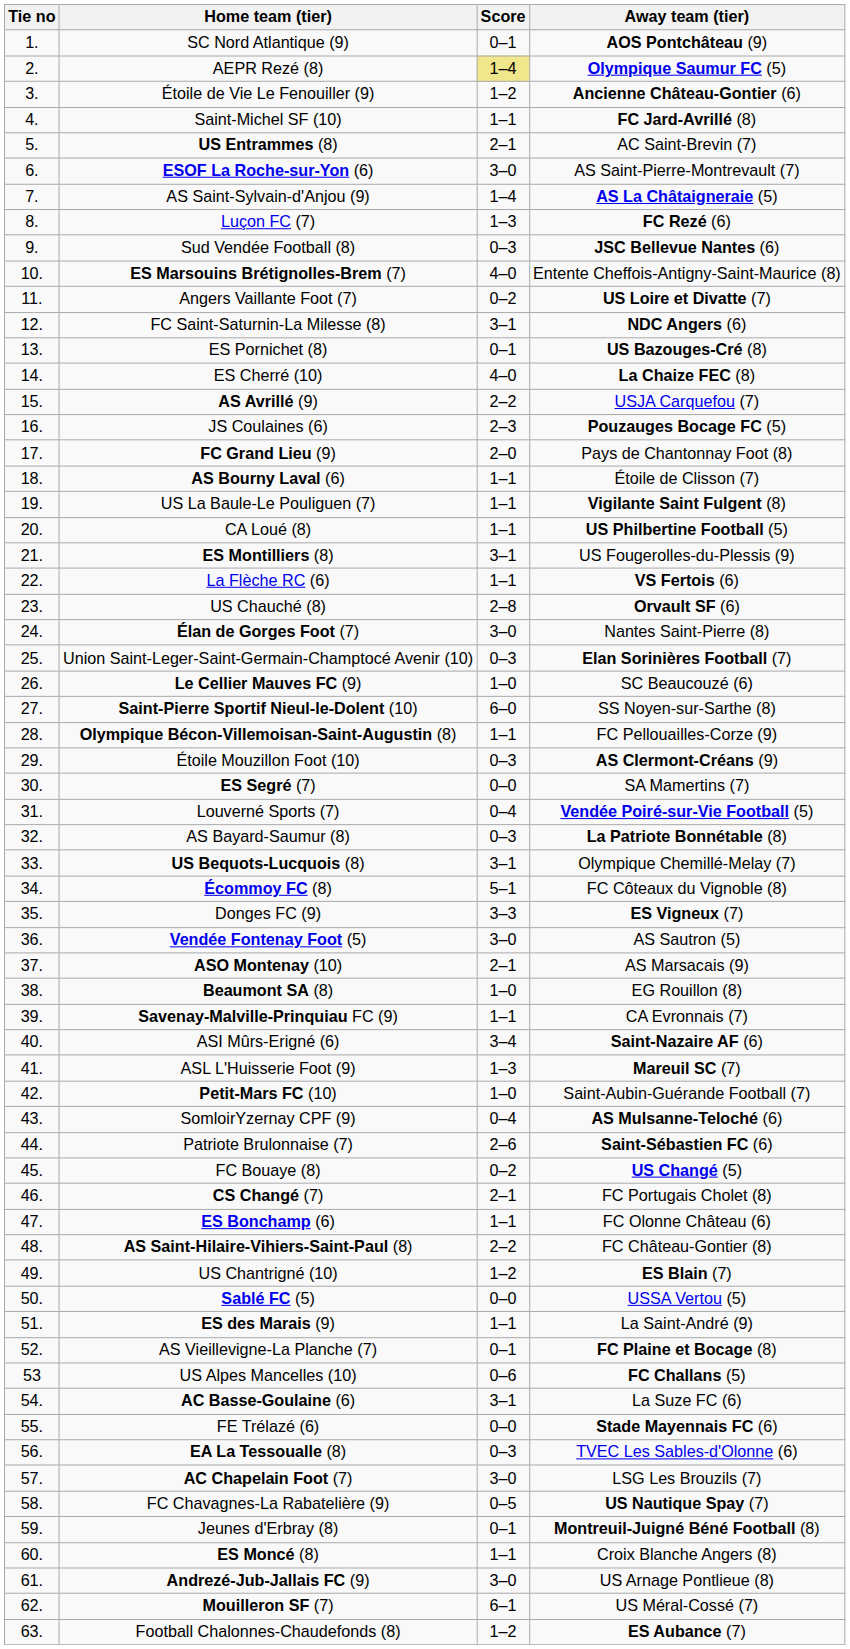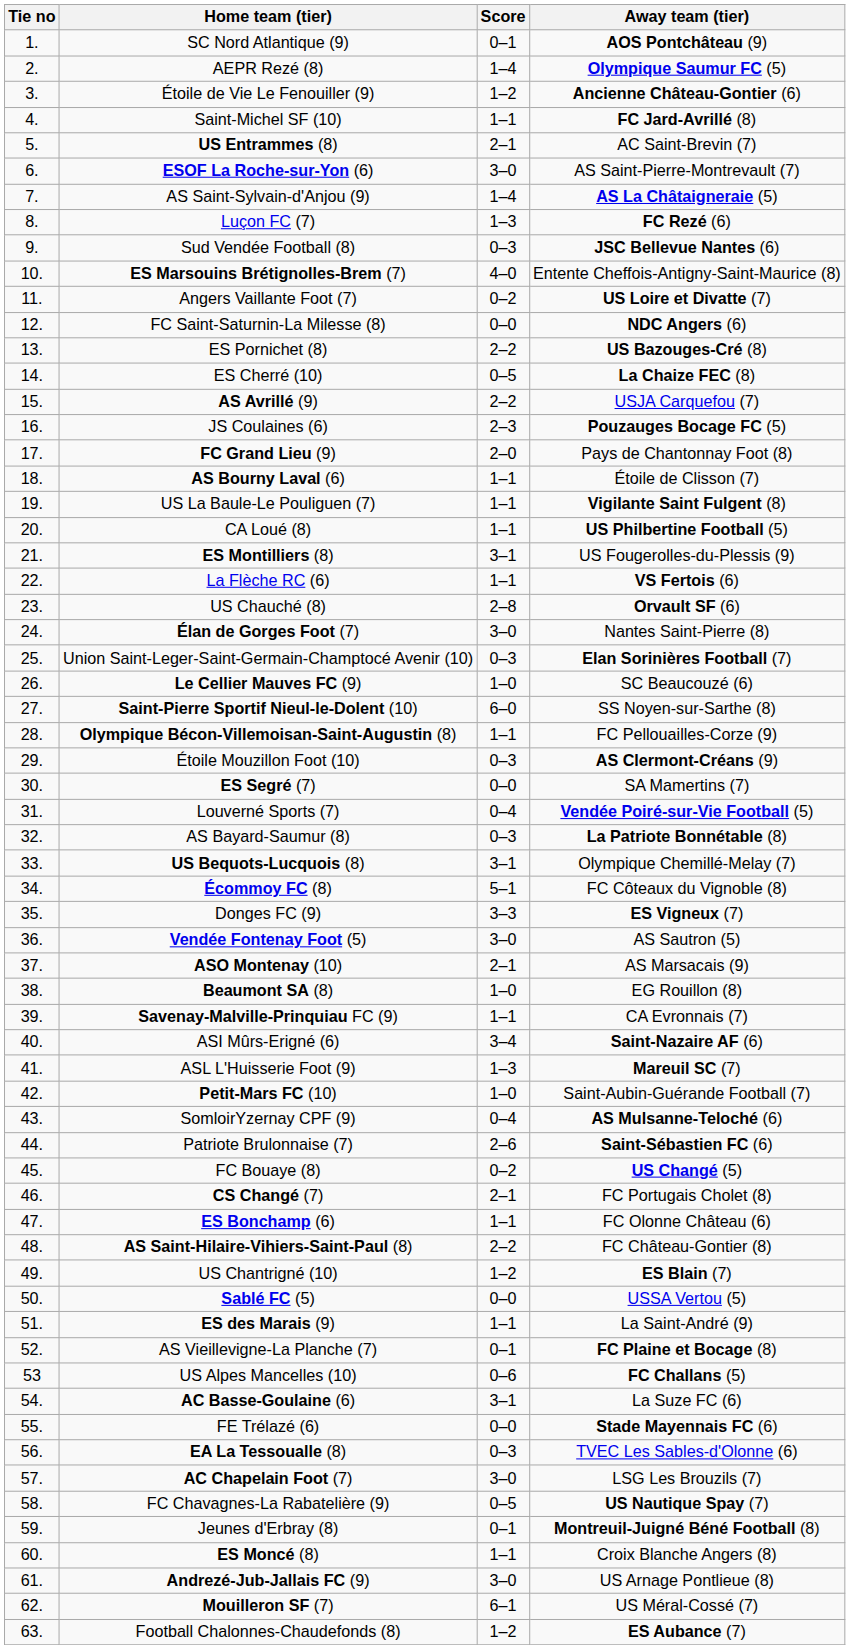AEPR Rezé (8) | Score: khaki background -> no background
FC Saint-Saturnin-La Milesse (8) | Score: 3–1 -> 0–0
ES Pornichet (8) | Score: 0–1 -> 2–2
ES Cherré (10) | Score: 4–0 -> 0–5
